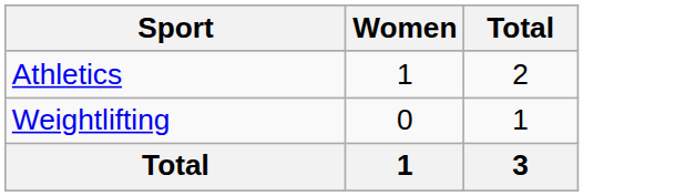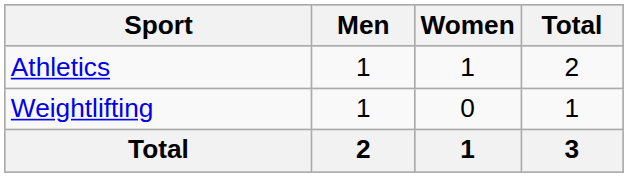+ column: Men | 1 | 1 | 2
